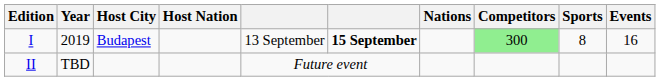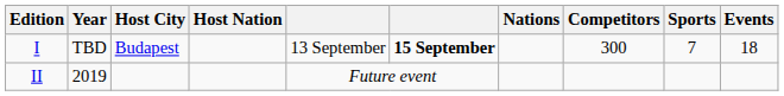I | Year: 2019 -> TBD
I | Competitors: lightgreen background -> no background
I | Sports: 8 -> 7
I | Events: 16 -> 18
II | Year: TBD -> 2019
